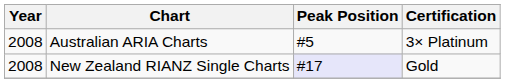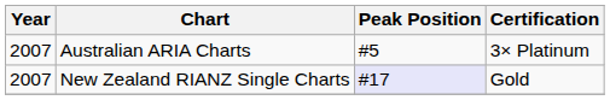Australian ARIA Charts | Year: 2008 -> 2007
New Zealand RIANZ Single Charts | Year: 2008 -> 2007
